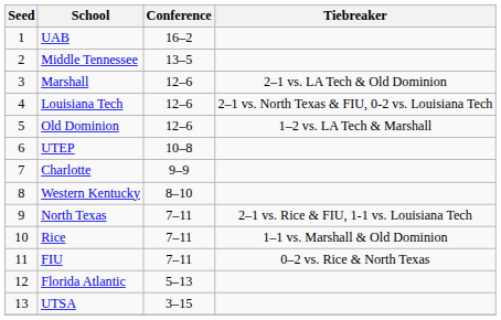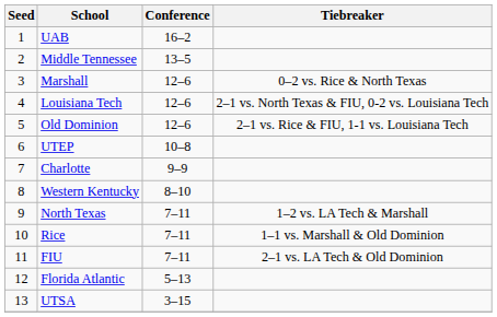Marshall | Tiebreaker: 2–1 vs. LA Tech & Old Dominion -> 0–2 vs. Rice & North Texas
Old Dominion | Tiebreaker: 1–2 vs. LA Tech & Marshall -> 2–1 vs. Rice & FIU, 1-1 vs. Louisiana Tech
North Texas | Tiebreaker: 2–1 vs. Rice & FIU, 1-1 vs. Louisiana Tech -> 1–2 vs. LA Tech & Marshall
FIU | Tiebreaker: 0–2 vs. Rice & North Texas -> 2–1 vs. LA Tech & Old Dominion
